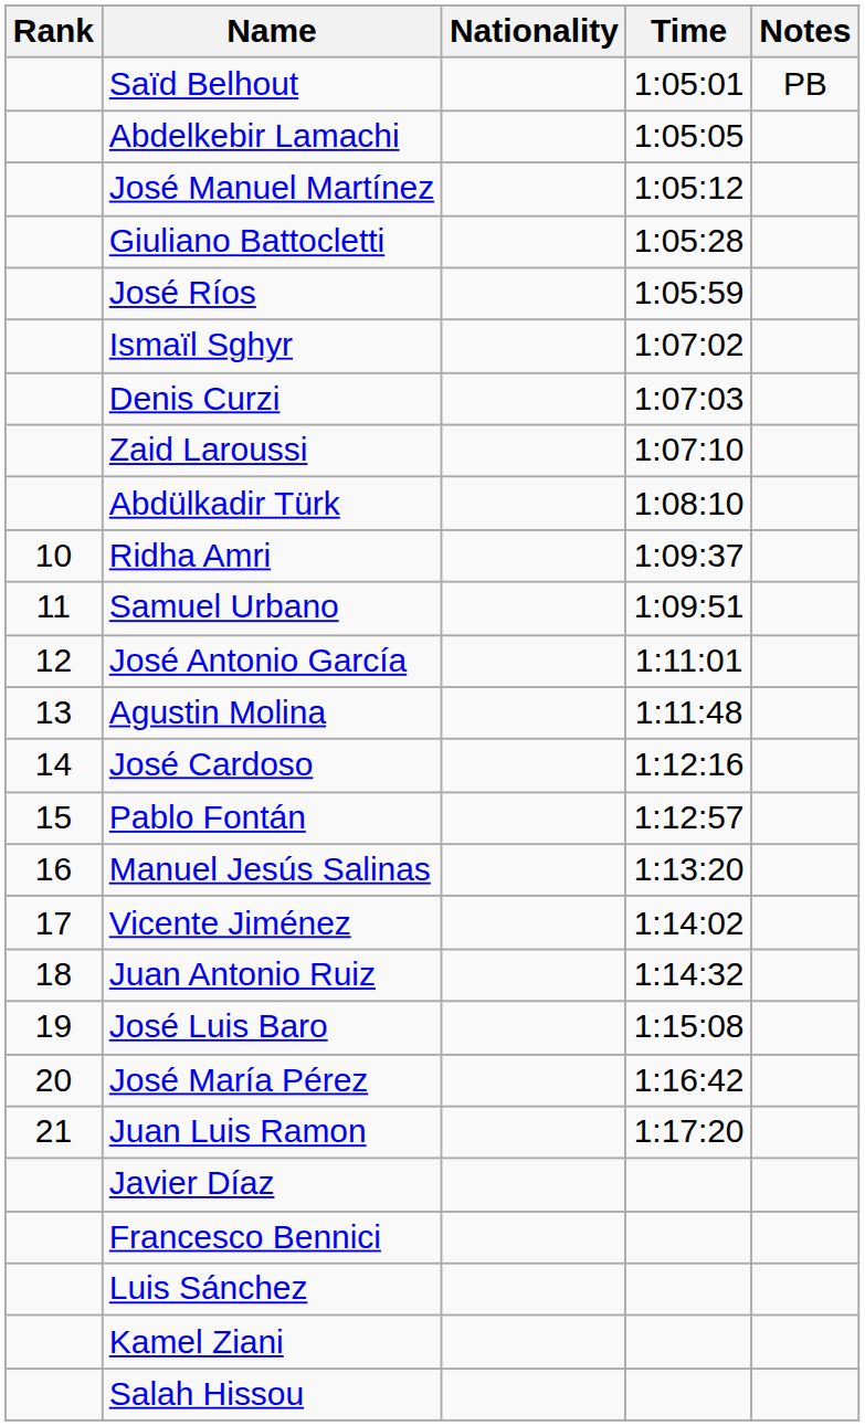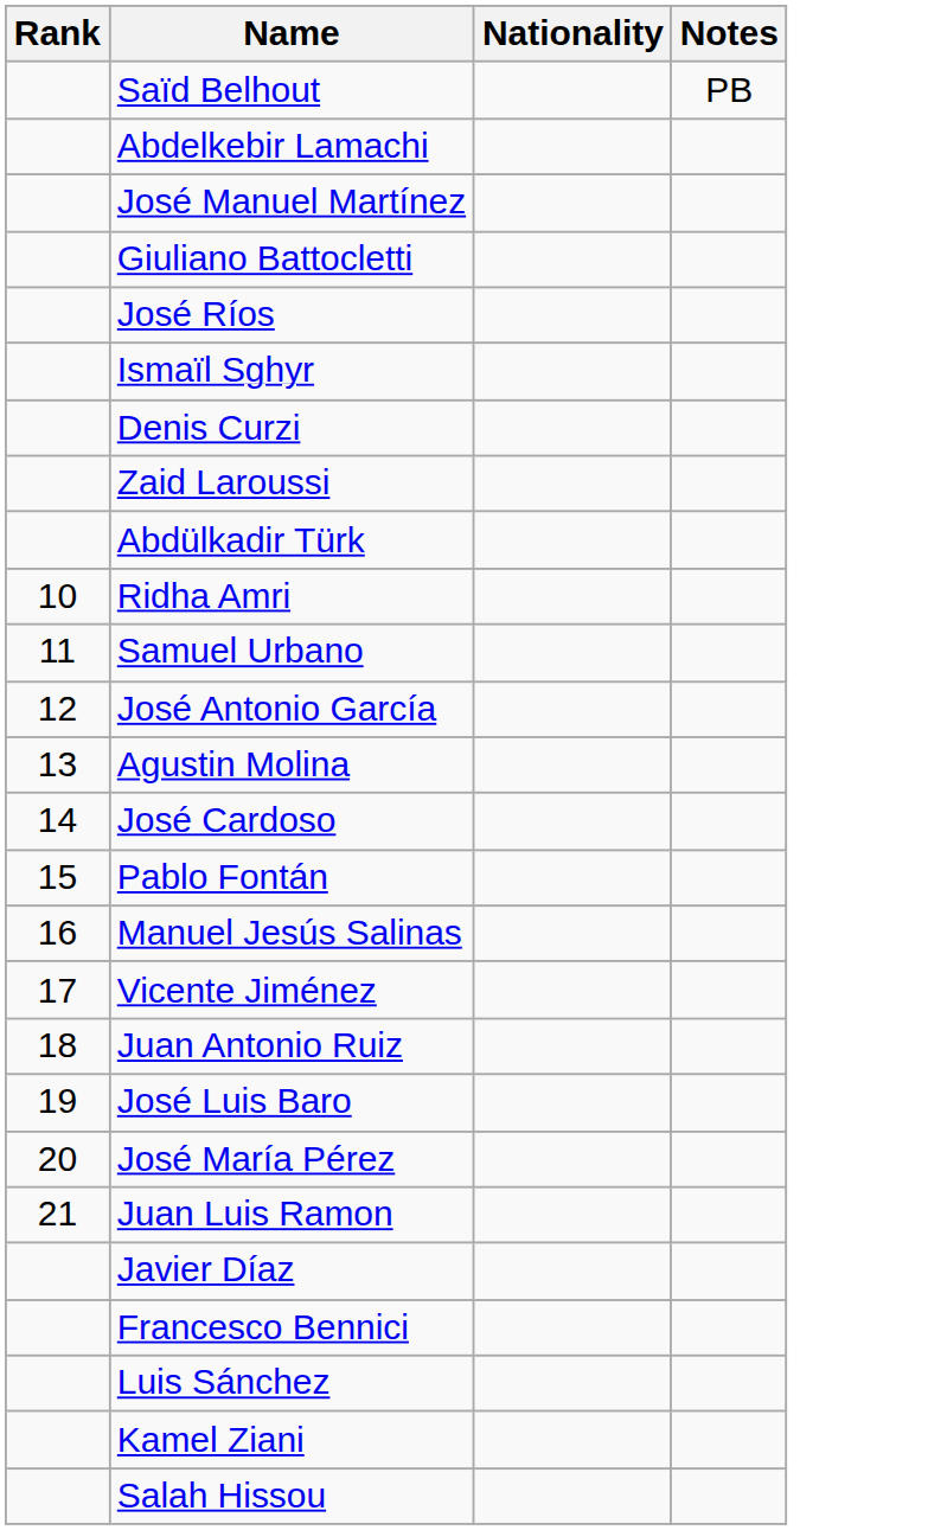- column: Time | 1:05:01 | 1:05:05 | 1:05:12 | 1:05:28 | 1:05:59 | 1:07:02 | 1:07:03 | 1:07:10 | 1:08:10 | 1:09:37 | 1:09:51 | 1:11:01 | 1:11:48 | 1:12:16 | 1:12:57 | 1:13:20 | 1:14:02 | 1:14:32 | 1:15:08 | 1:16:42 | 1:17:20
